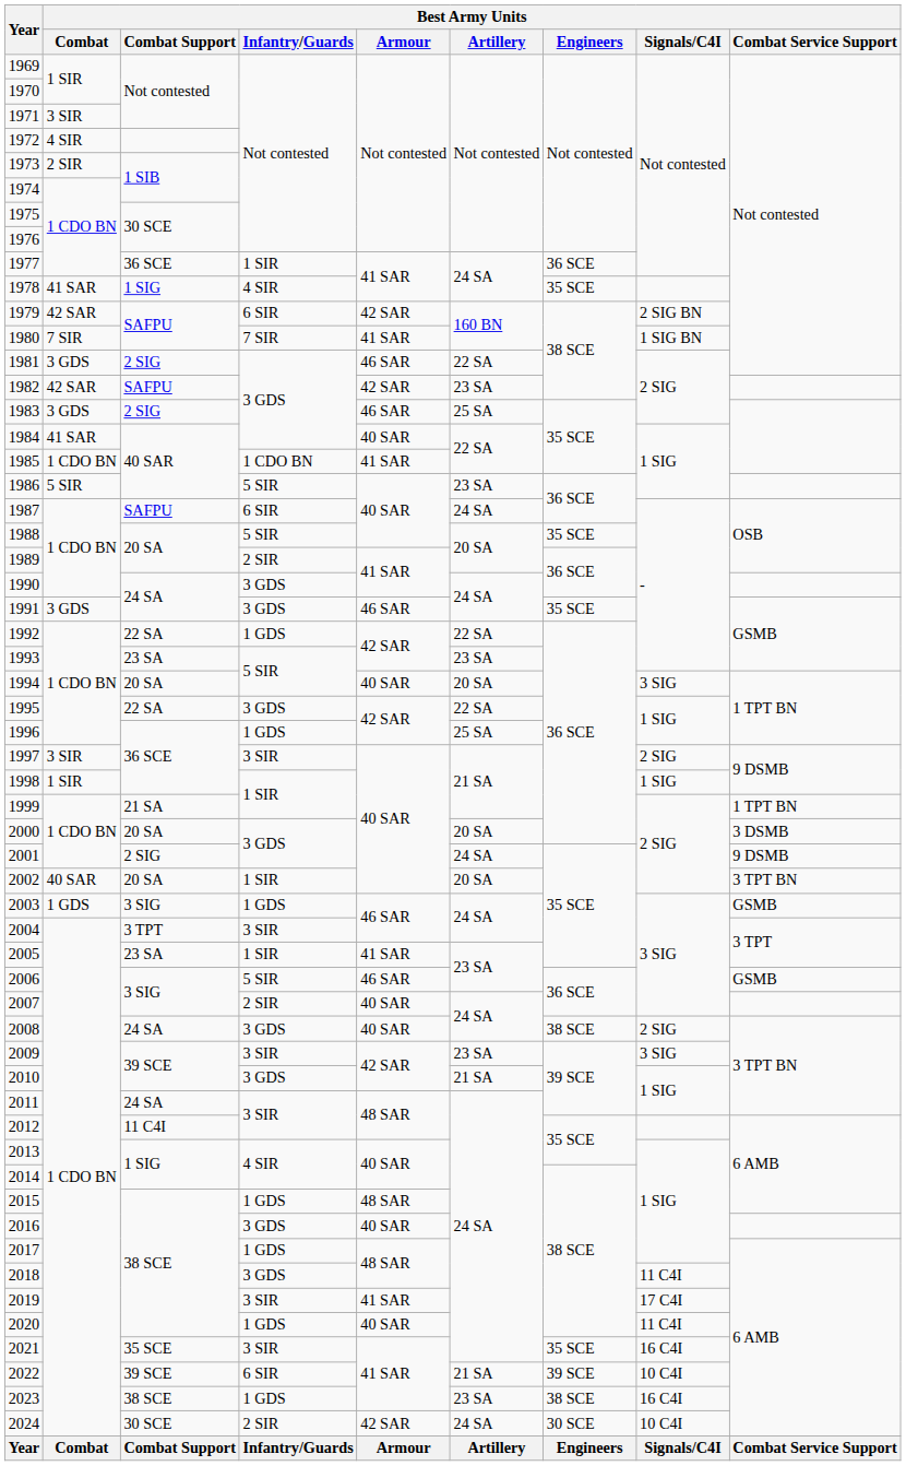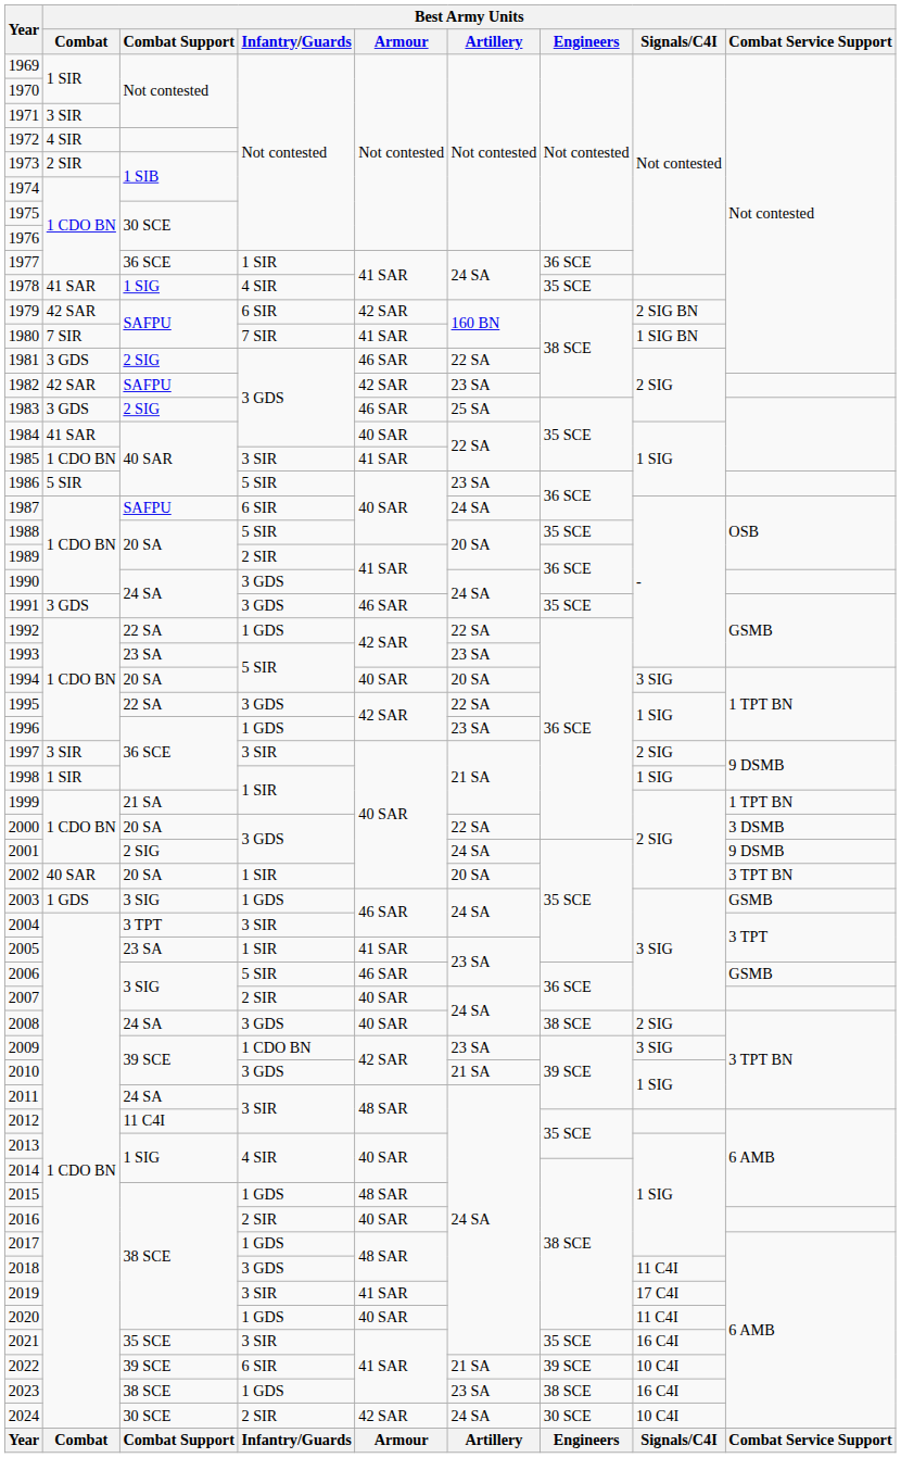1985 | Best Army Units / Infantry/Guards: 1 CDO BN -> 3 SIR
1996 | Best Army Units / Artillery: 25 SA -> 23 SA
2000 | Best Army Units / Artillery: 20 SA -> 22 SA
2009 | Best Army Units / Infantry/Guards: 3 SIR -> 1 CDO BN
2016 | Best Army Units / Infantry/Guards: 3 GDS -> 2 SIR
